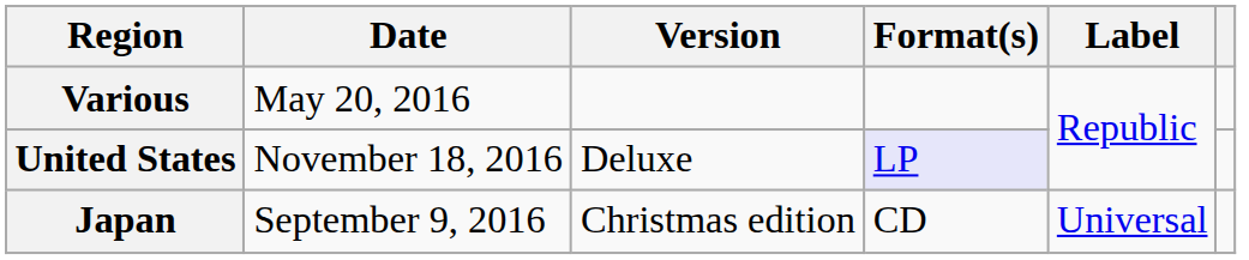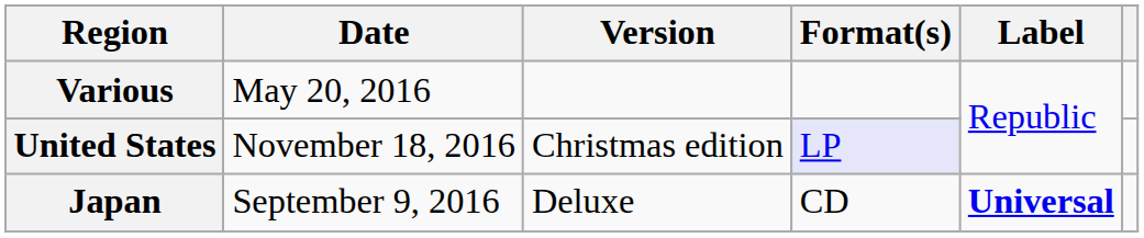United States | Version: Deluxe -> Christmas edition
Japan | Version: Christmas edition -> Deluxe
Japan | Label: normal -> bold
